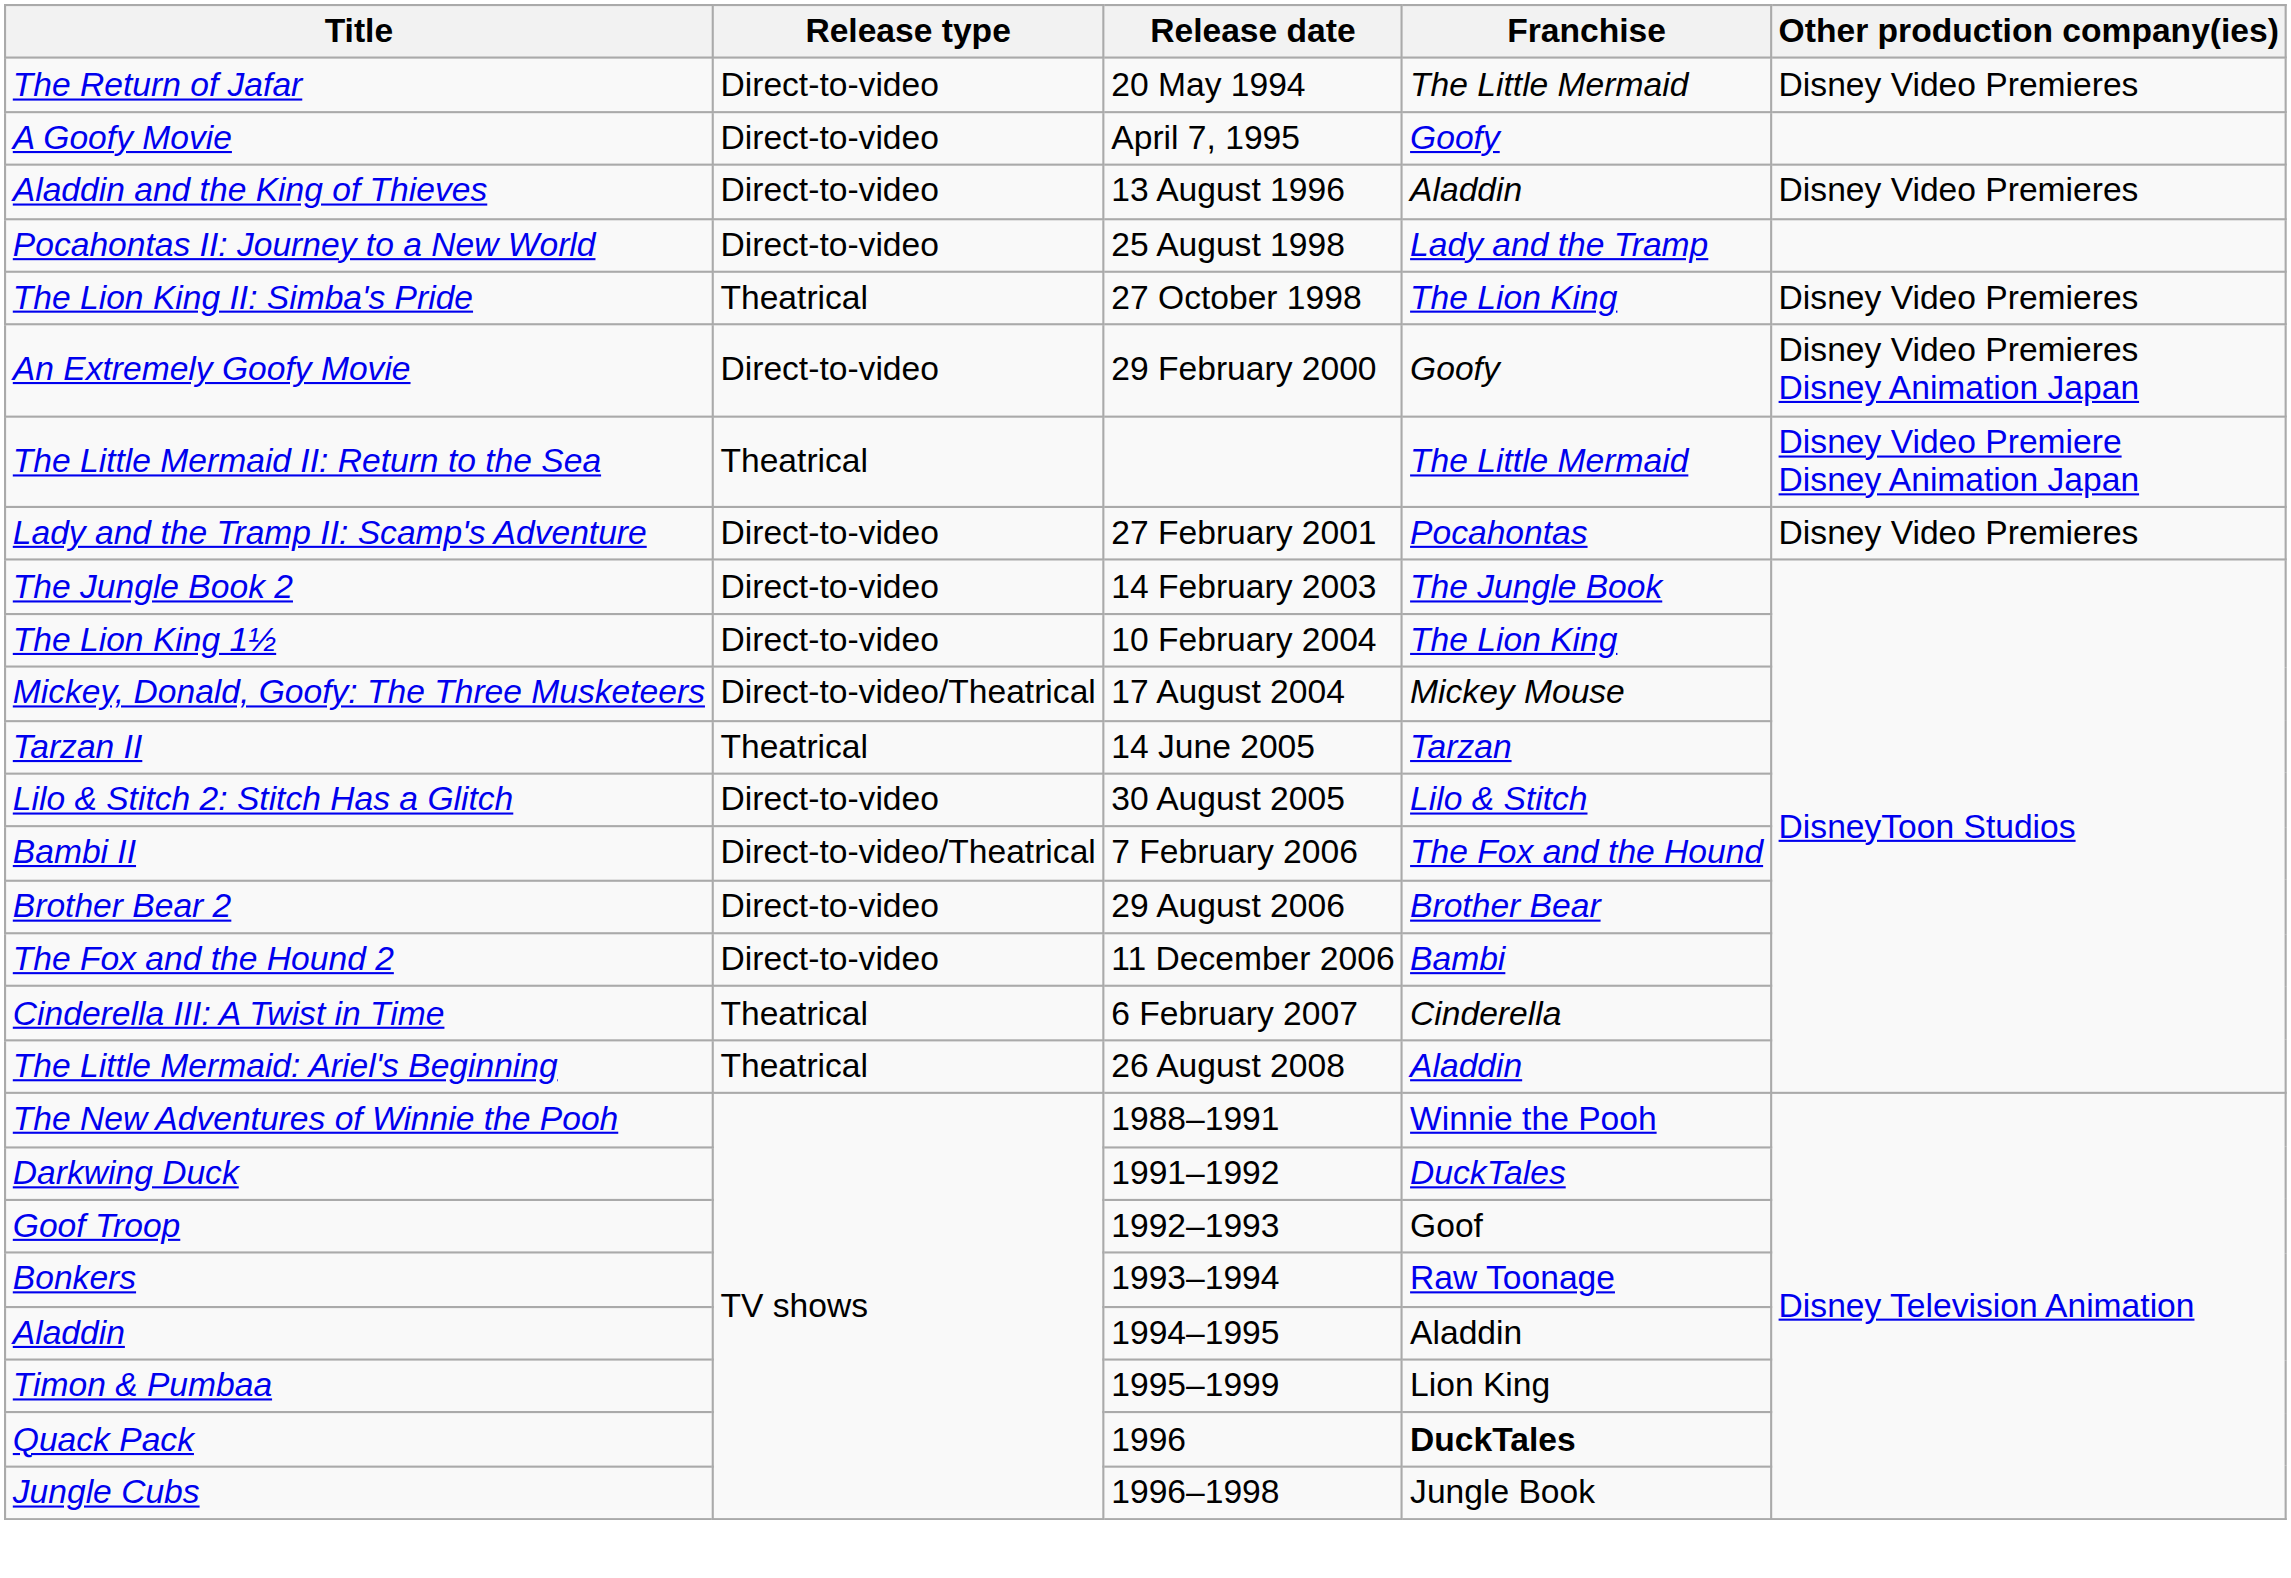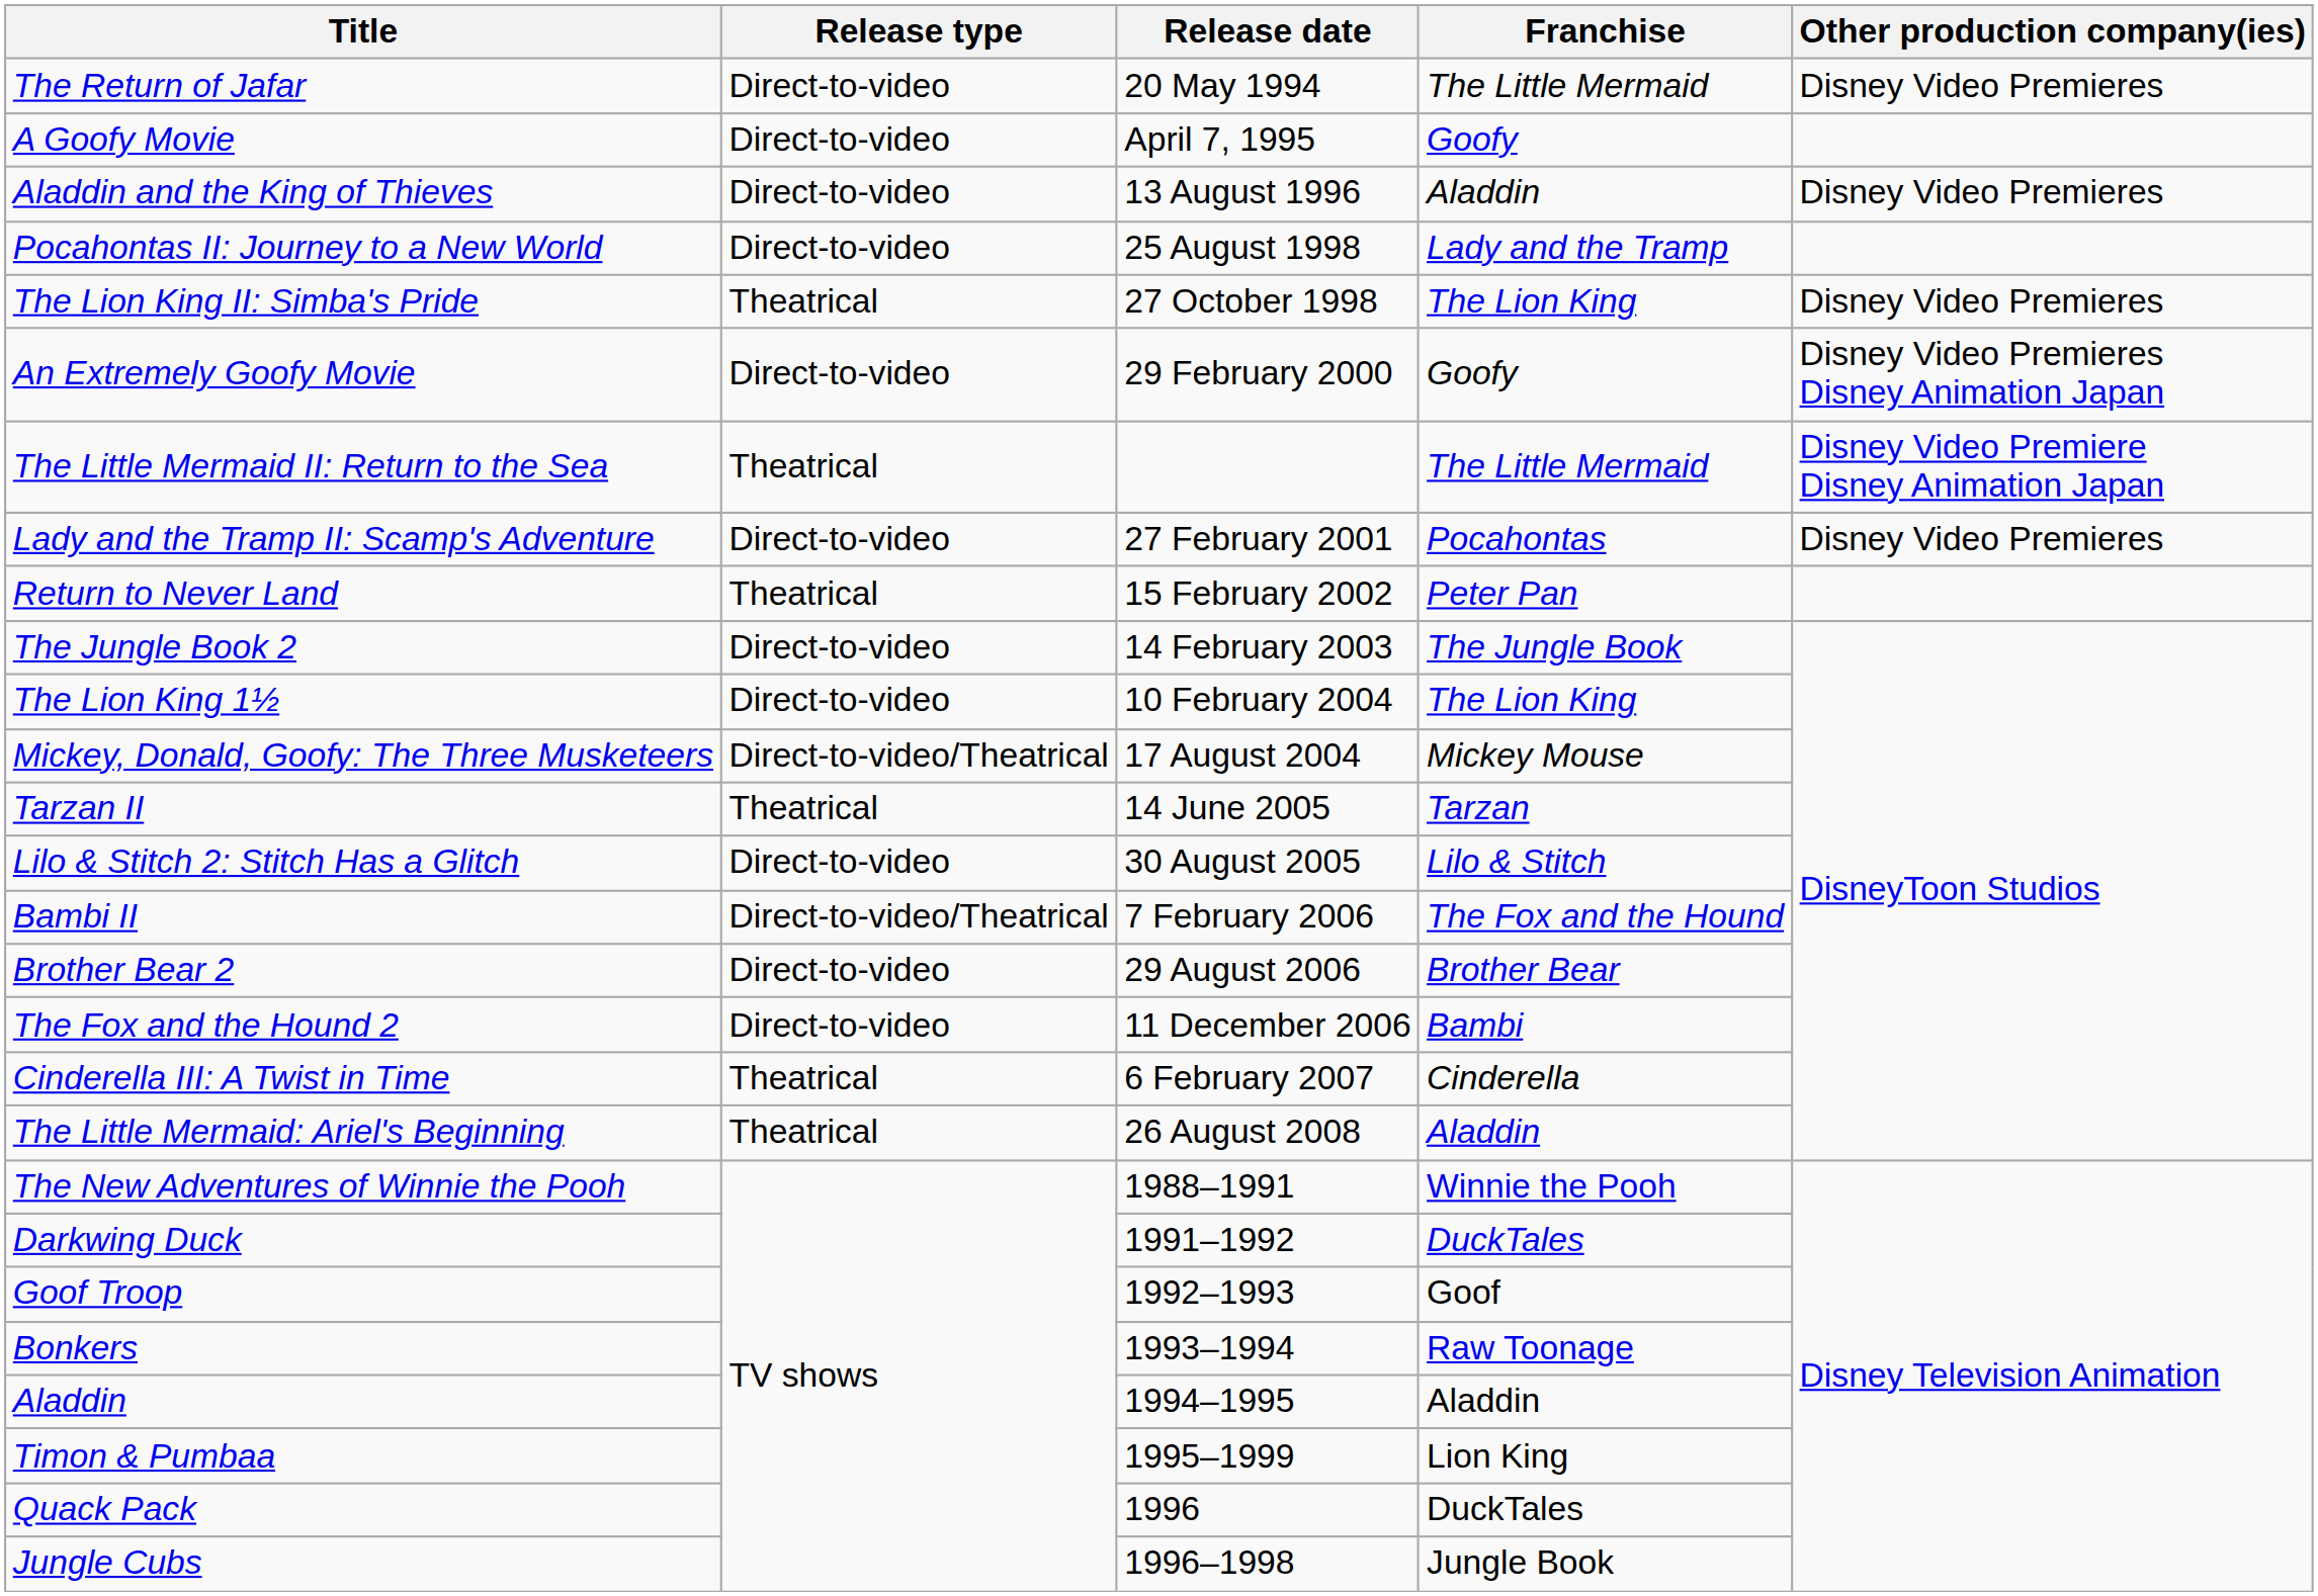+ row: Return to Never Land | Theatrical | 15 February 2002 | Peter Pan
Quack Pack | Franchise: bold -> normal
